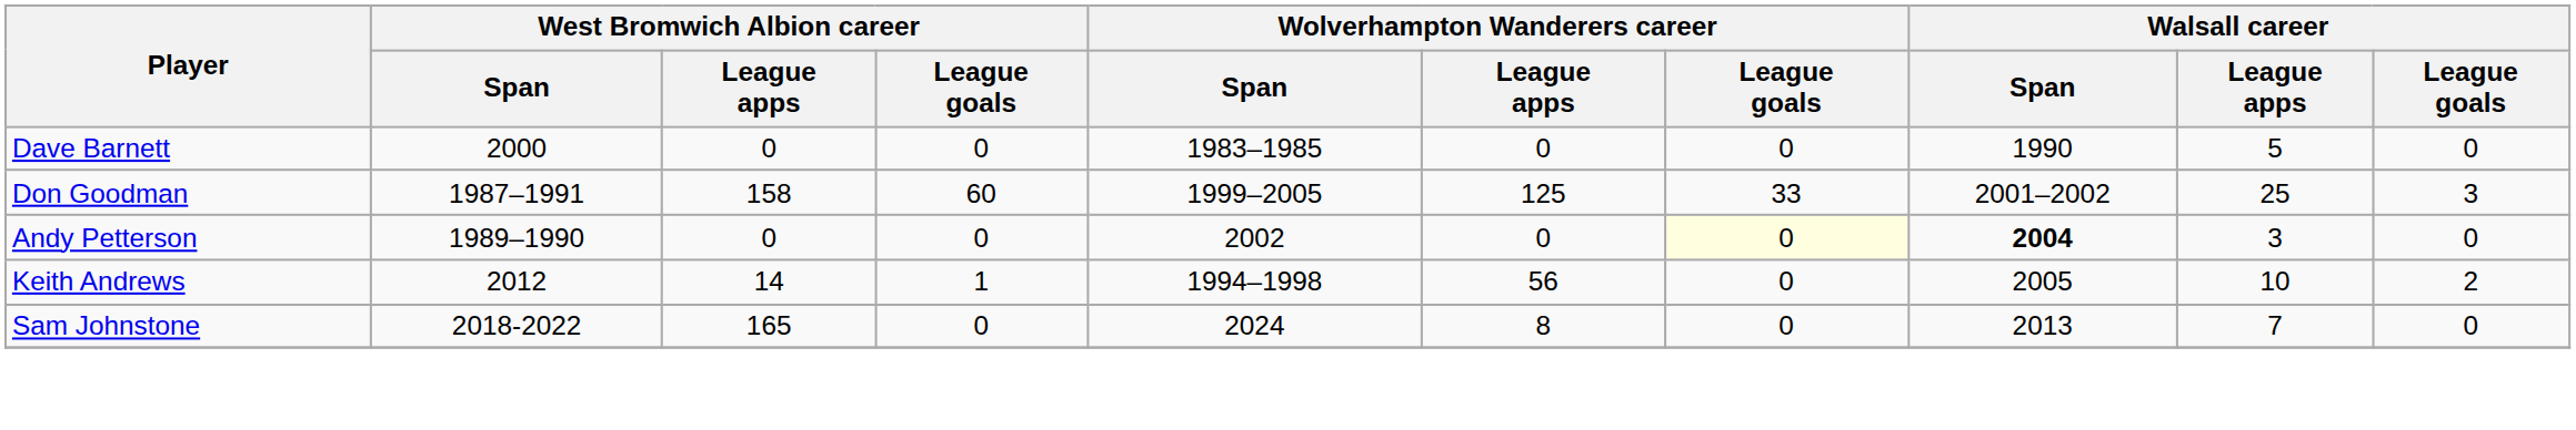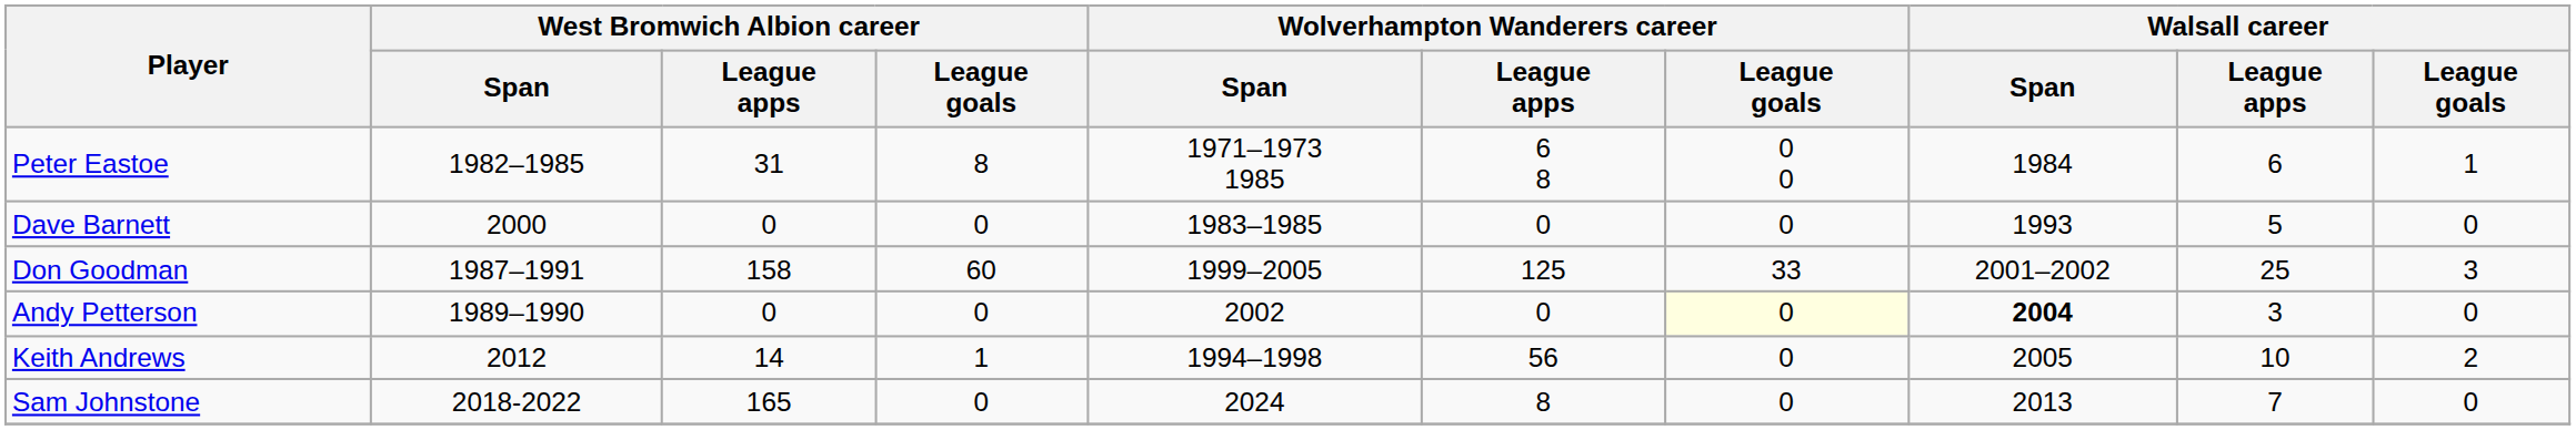+ row: Peter Eastoe | 1982–1985 | 31 | 8 | 1971–1973 1985 | 6 8 | 0 0 | 1984 | 6 | 1
Dave Barnett | Walsall career / Span: 1990 -> 1993
